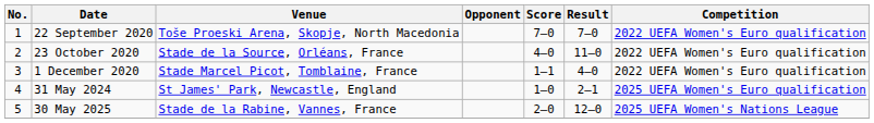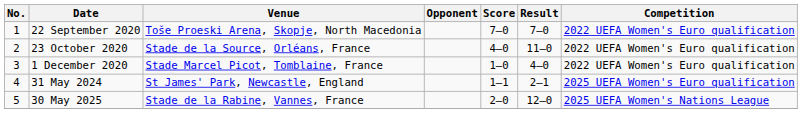1 December 2020 | Score: 1–1 -> 1–0
31 May 2024 | Score: 1–0 -> 1–1
